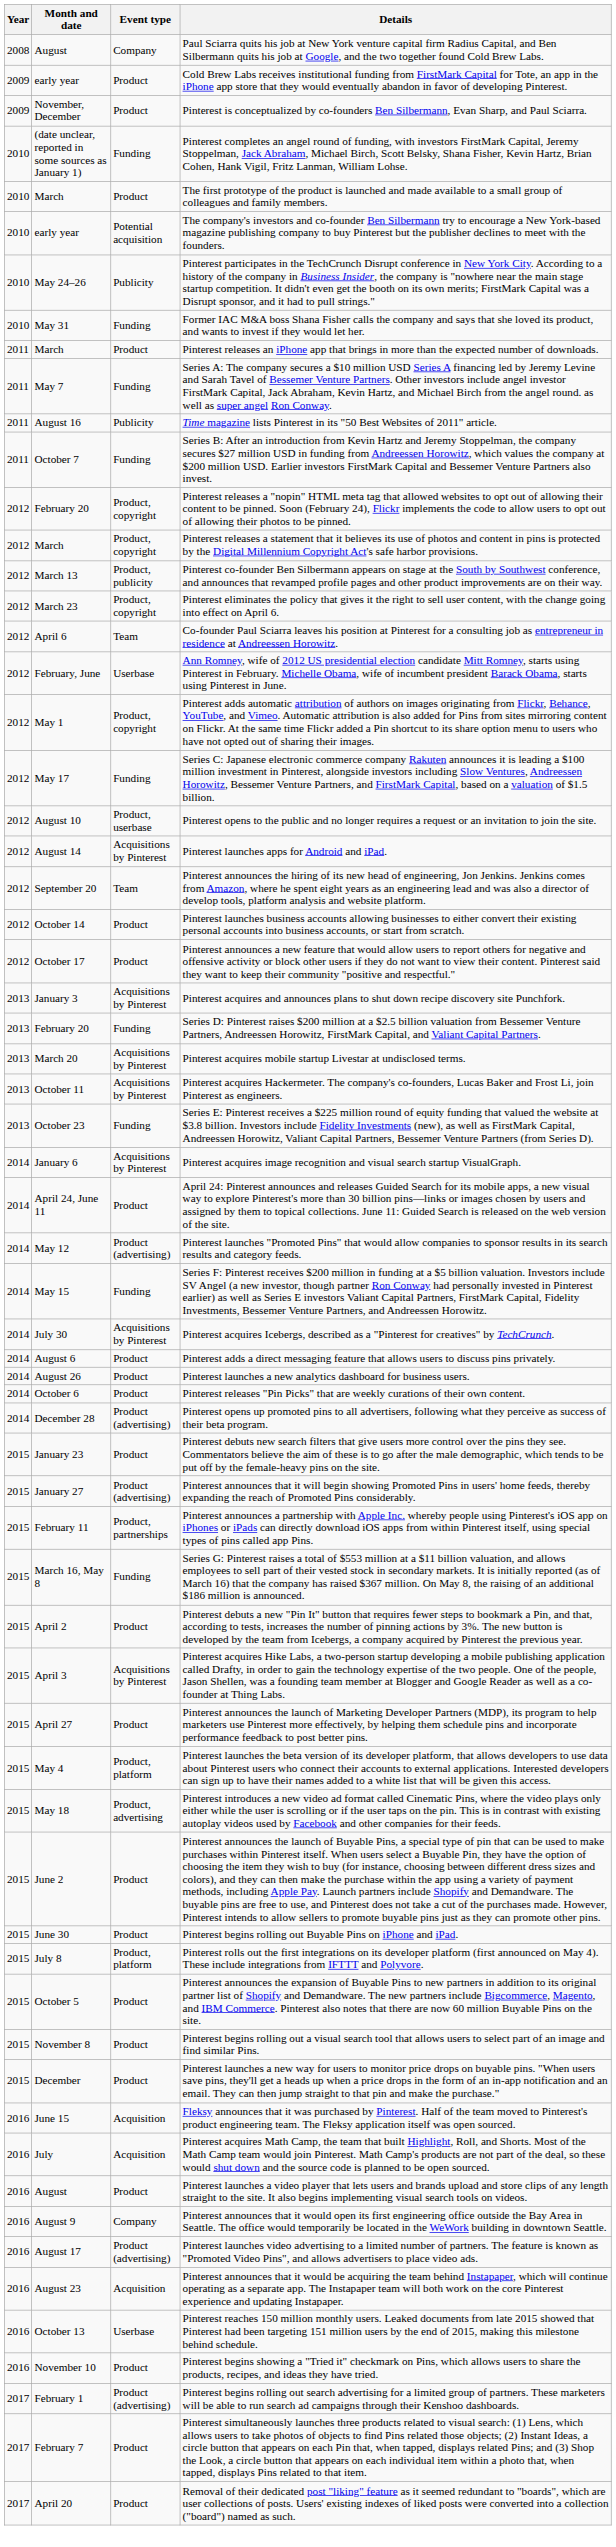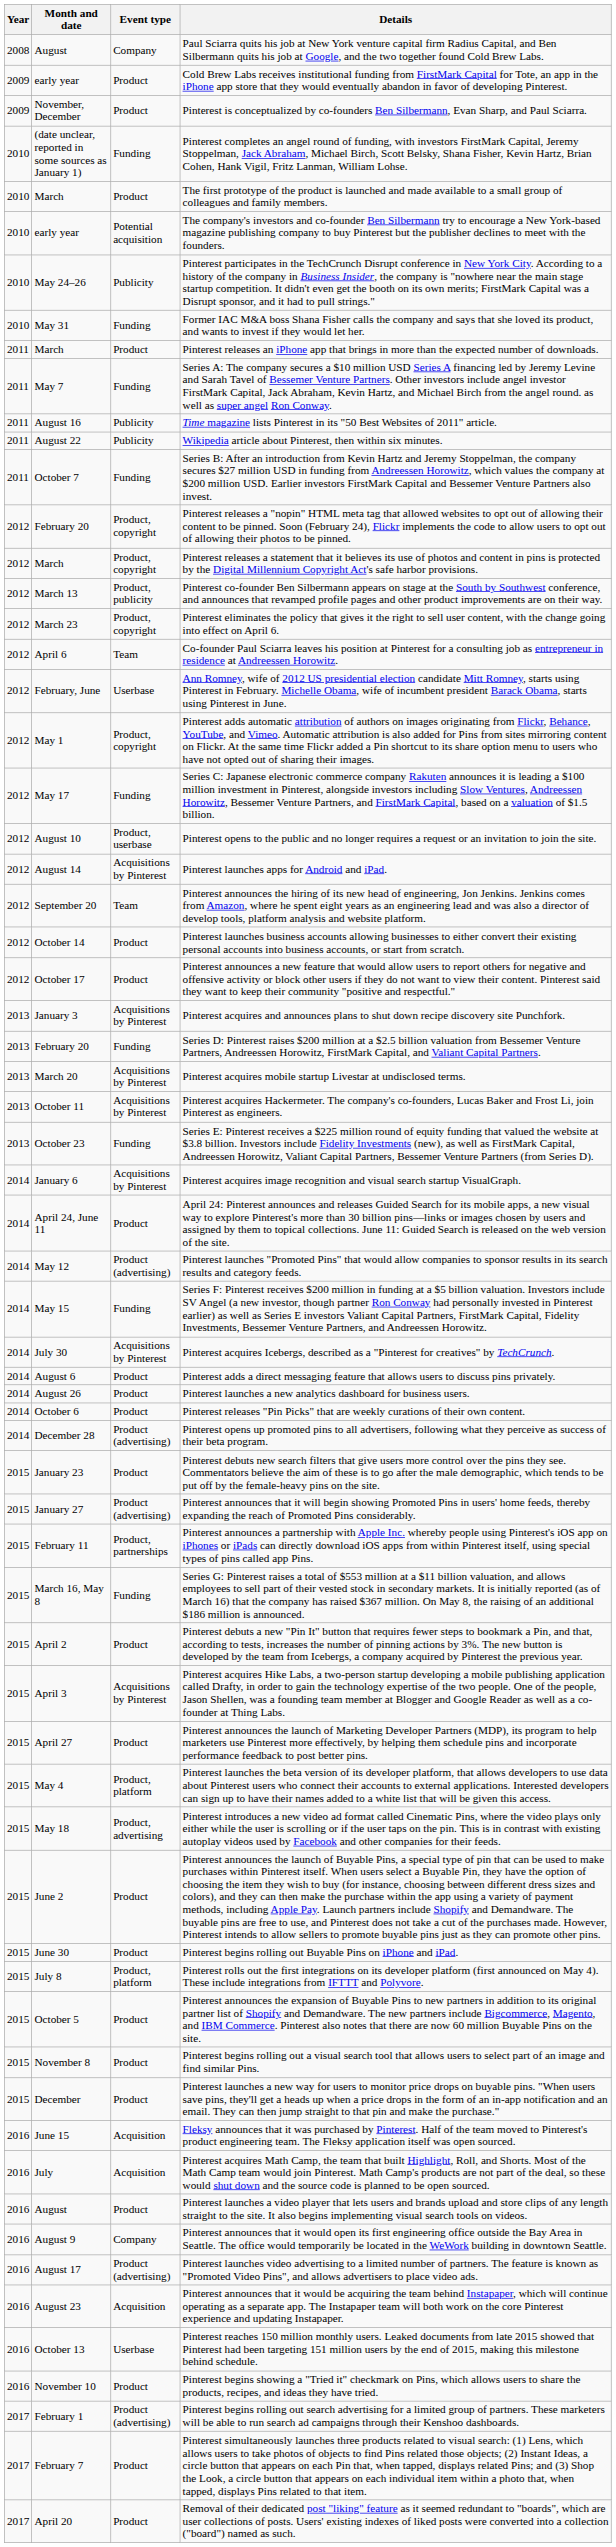+ row: 2011 | August 22 | Publicity | Wikipedia article about Pinterest, then within six minutes.
